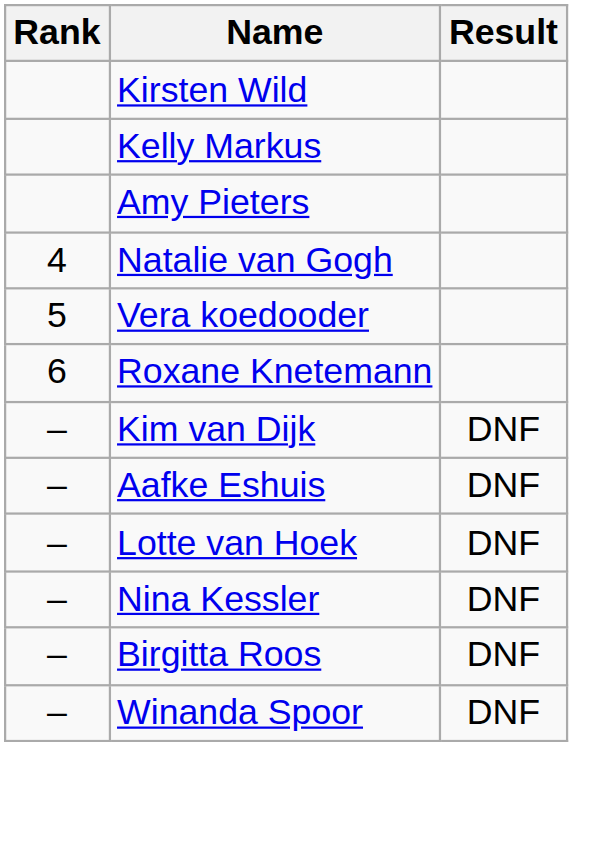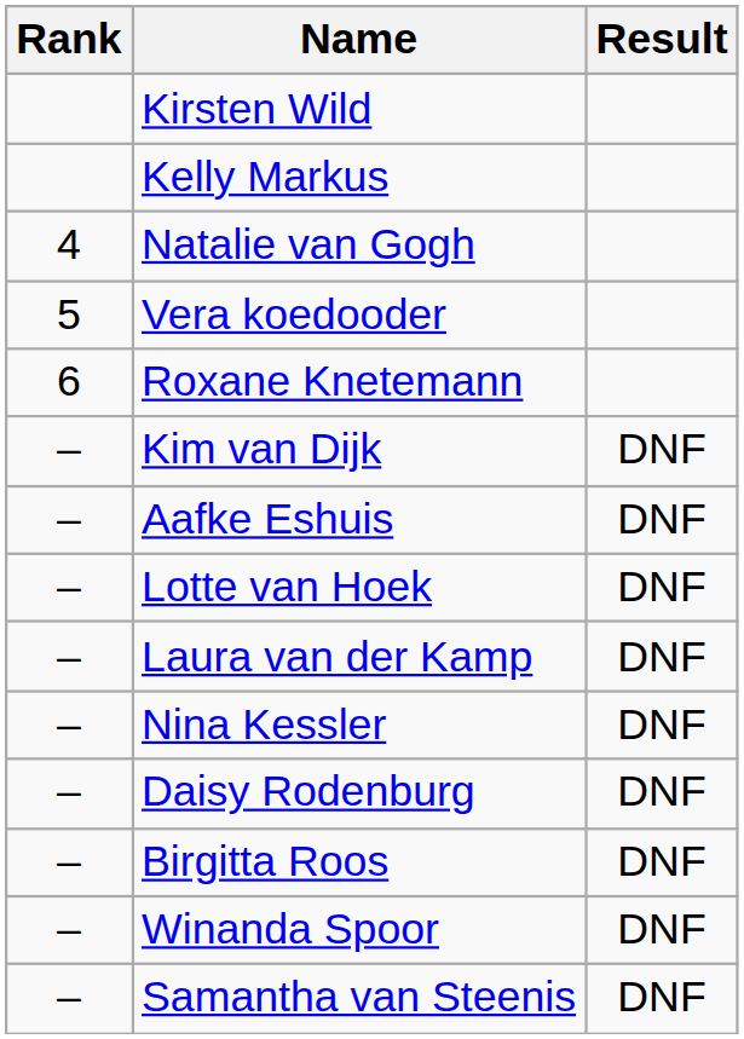- row: Amy Pieters
+ row: – | Laura van der Kamp | DNF
+ row: – | Daisy Rodenburg | DNF
+ row: – | Samantha van Steenis | DNF
